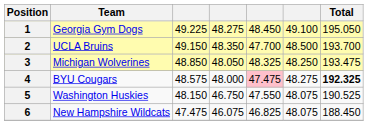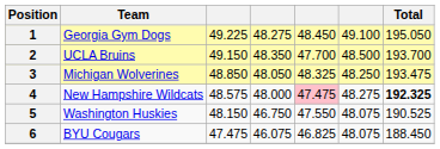4 | Team: BYU Cougars -> New Hampshire Wildcats
6 | Team: New Hampshire Wildcats -> BYU Cougars
